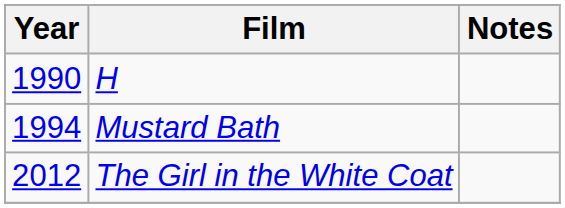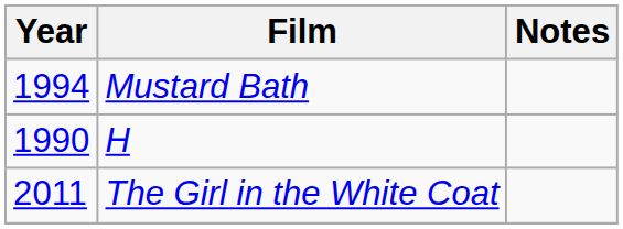rows swapped: H <-> Mustard Bath
The Girl in the White Coat | Year: 2012 -> 2011
